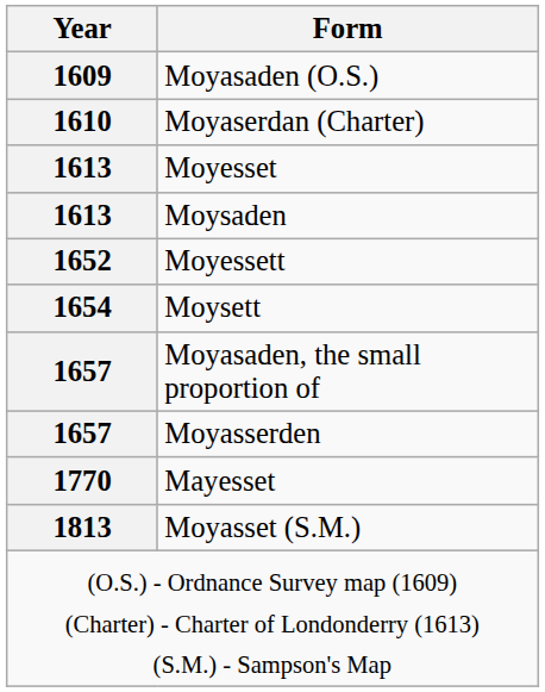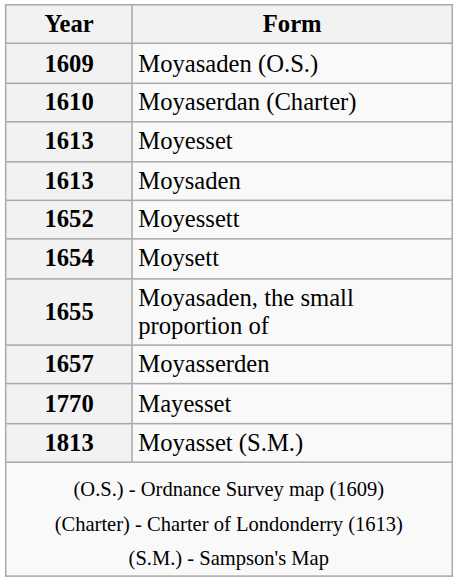Moyasaden, the small proportion of | Year: 1657 -> 1655
